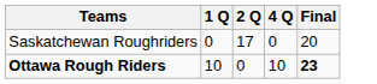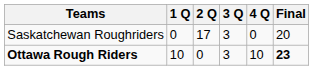+ column: 3 Q | 3 | 3
